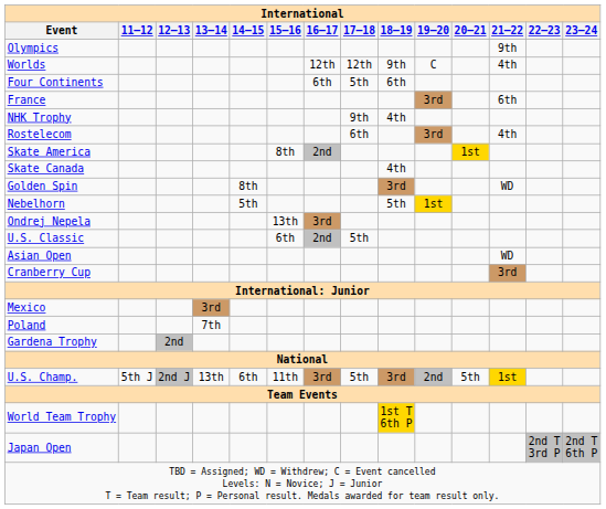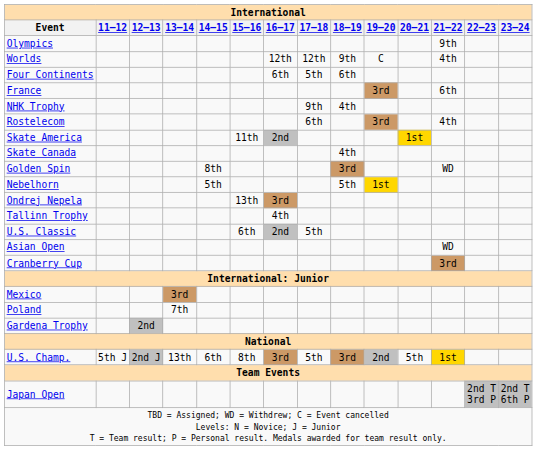Skate America | 15–16: 8th -> 11th
+ row: Tallinn Trophy | 4th
U.S. Champ. | 15–16: 11th -> 8th
- row: World Team Trophy | 1st T 6th P
